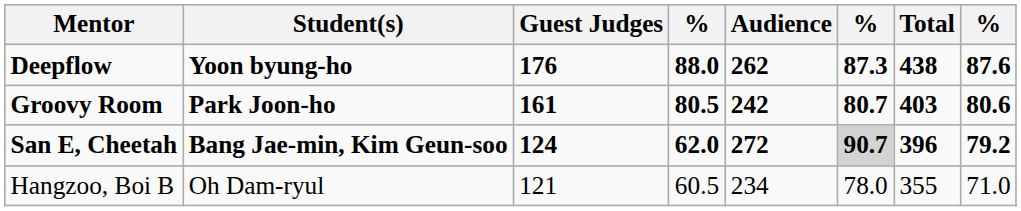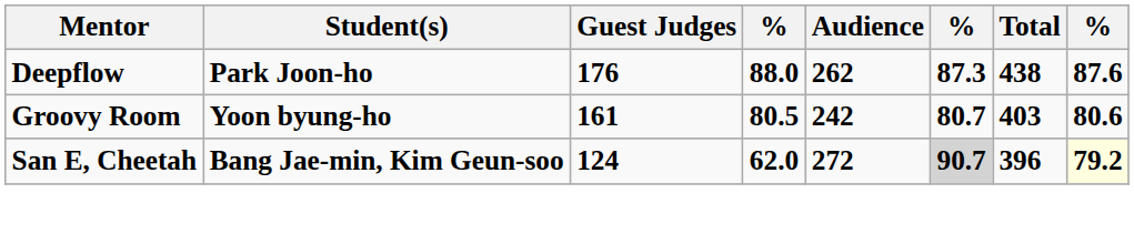Deepflow | Student(s): Yoon byung-ho -> Park Joon-ho
Groovy Room | Student(s): Park Joon-ho -> Yoon byung-ho
San E, Cheetah | column 8: no background -> lightyellow background
- row: Hangzoo, Boi B | Oh Dam-ryul | 121 | 60.5 | 234 | 78.0 | 355 | 71.0
